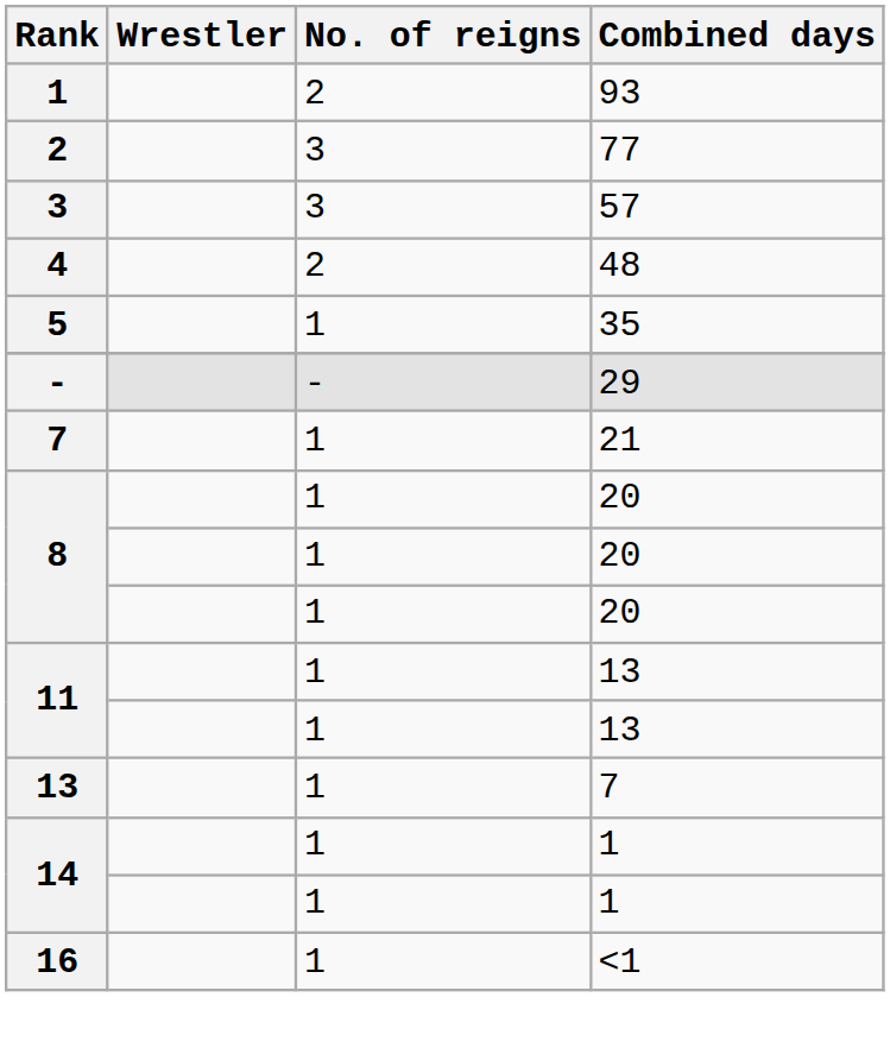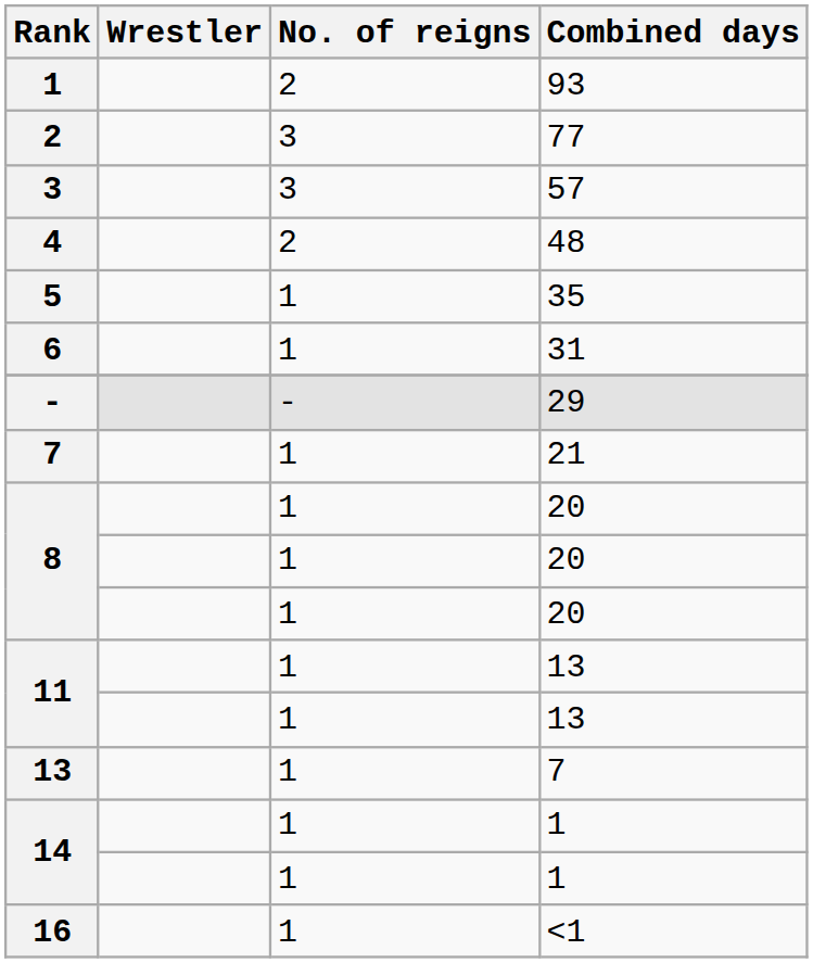+ row: 6 | 1 | 31
